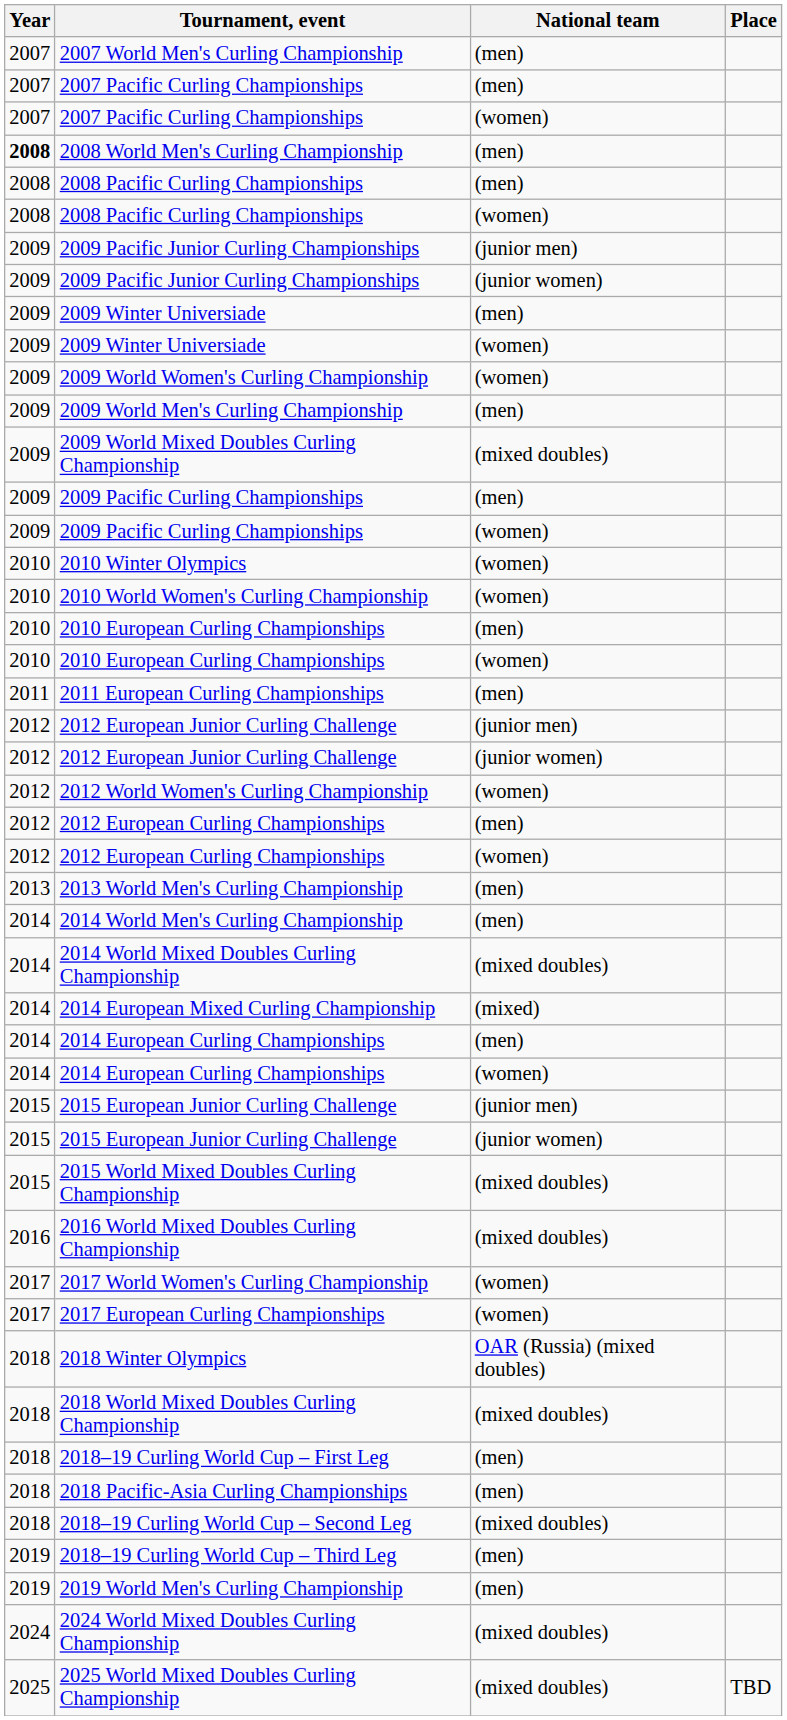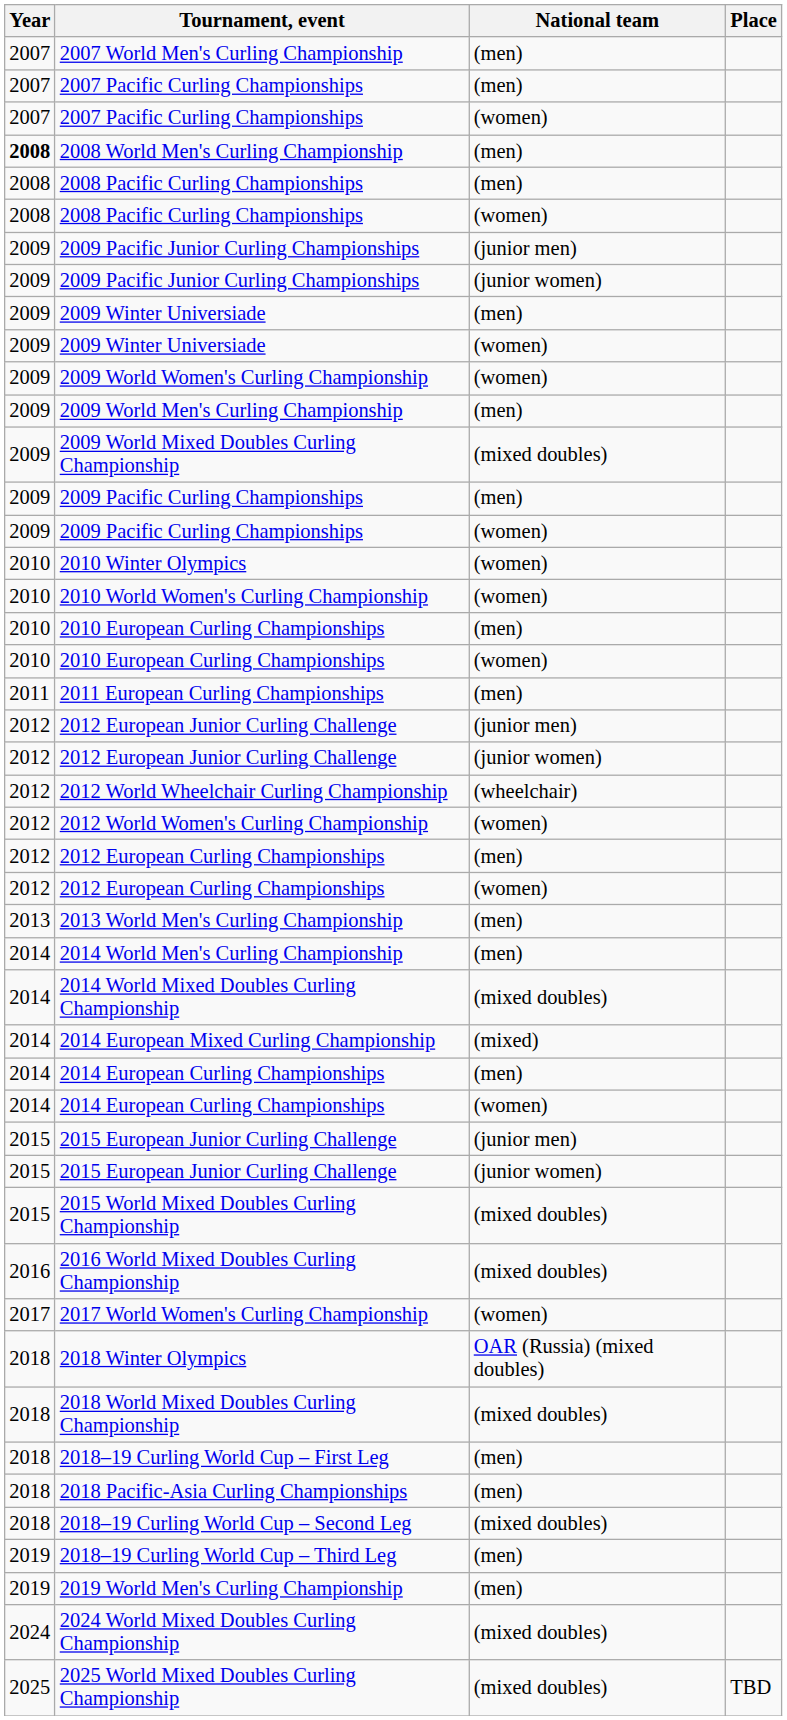+ row: 2012 | 2012 World Wheelchair Curling Championship | (wheelchair)
- row: 2017 | 2017 European Curling Championships | (women)
